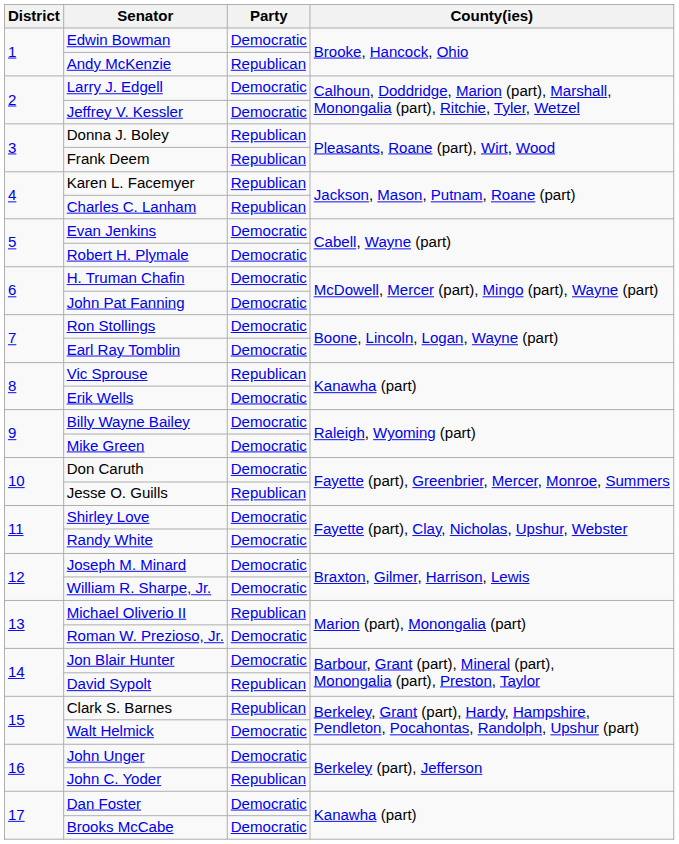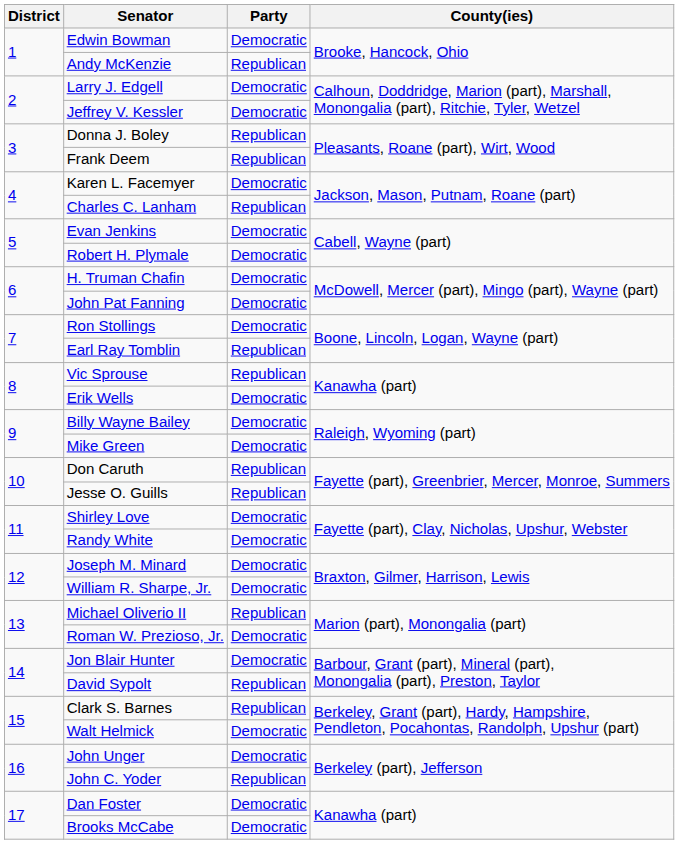Karen L. Facemyer | Party: Republican -> Democratic
Earl Ray Tomblin | Party: Democratic -> Republican
Don Caruth | Party: Democratic -> Republican
